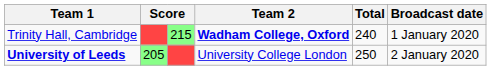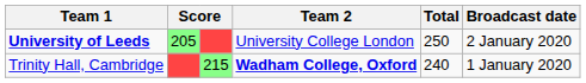rows swapped: Trinity Hall, Cambridge <-> University of Leeds
